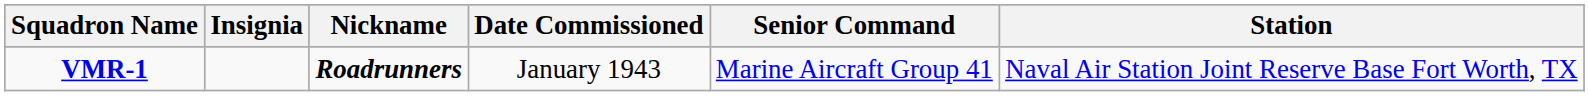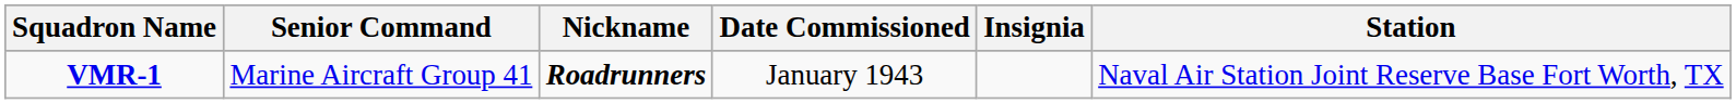columns swapped: Insignia <-> Senior Command
